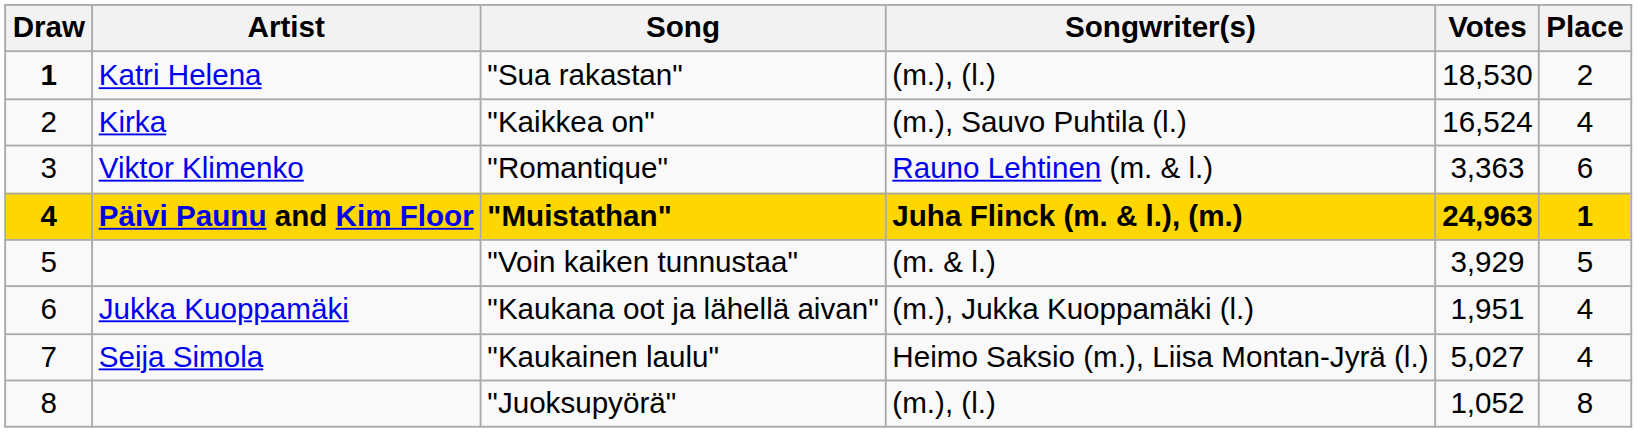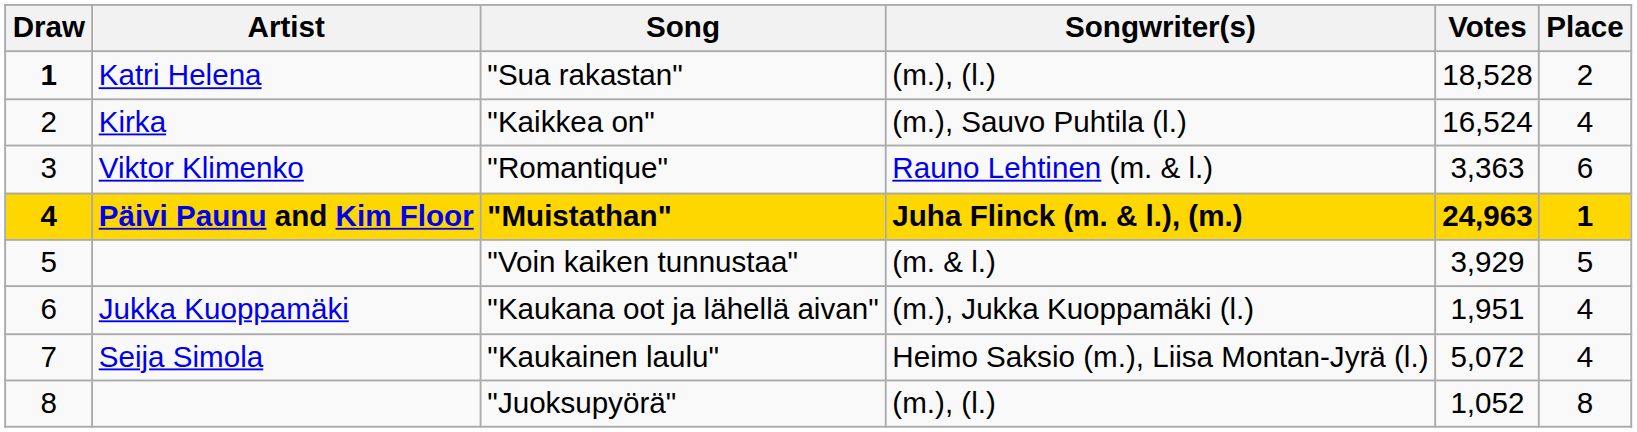"Sua rakastan" | Votes: 18,530 -> 18,528
"Kaukainen laulu" | Votes: 5,027 -> 5,072
